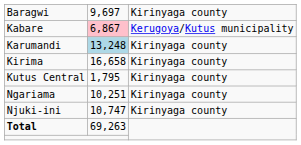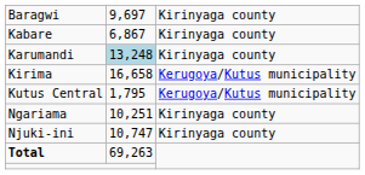Kabare | column 2: pink background -> no background
Kabare | column 3: Kerugoya/Kutus municipality -> Kirinyaga county
Kirima | column 3: Kirinyaga county -> Kerugoya/Kutus municipality
Kutus Central | column 3: Kirinyaga county -> Kerugoya/Kutus municipality
